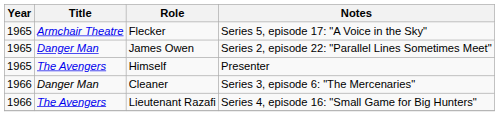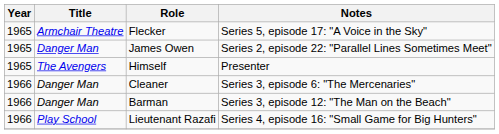+ row: 1966 | Danger Man | Barman | Series 3, episode 12: "The Man on the Beach"
Lieutenant Razafi | Title: The Avengers -> Play School
